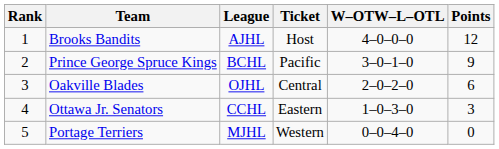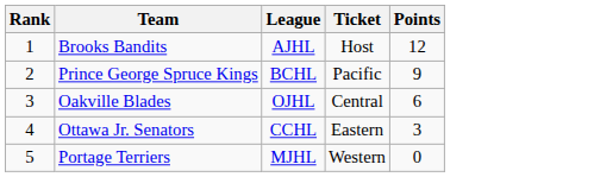- column: W–OTW–L–OTL | 4–0–0–0 | 3–0–1–0 | 2–0–2–0 | 1–0–3–0 | 0–0–4–0
